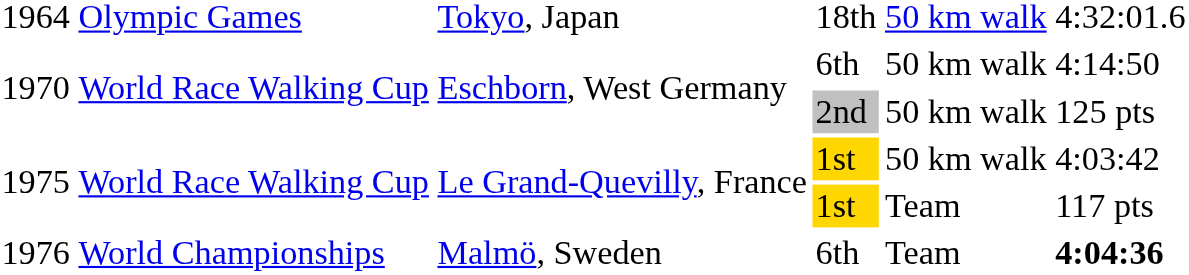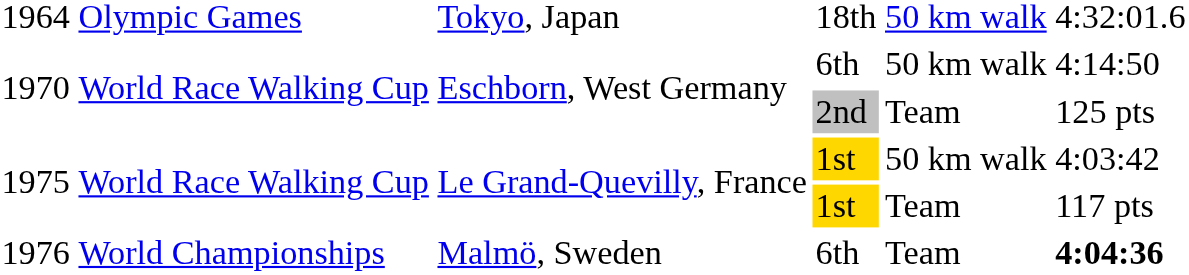1970 / 2nd | column 5: 50 km walk -> Team
